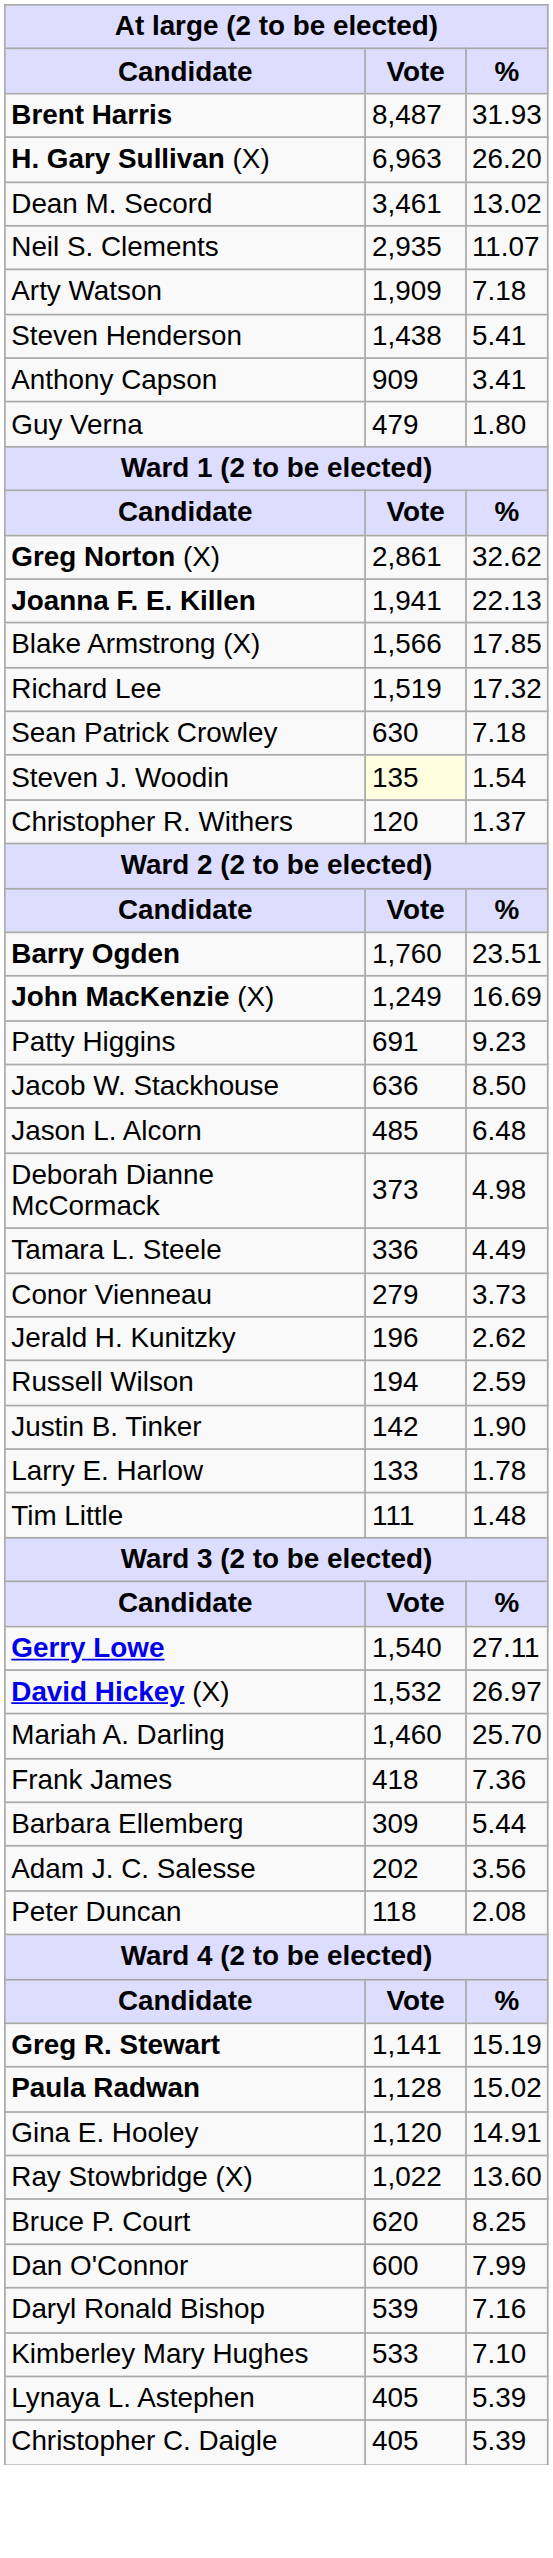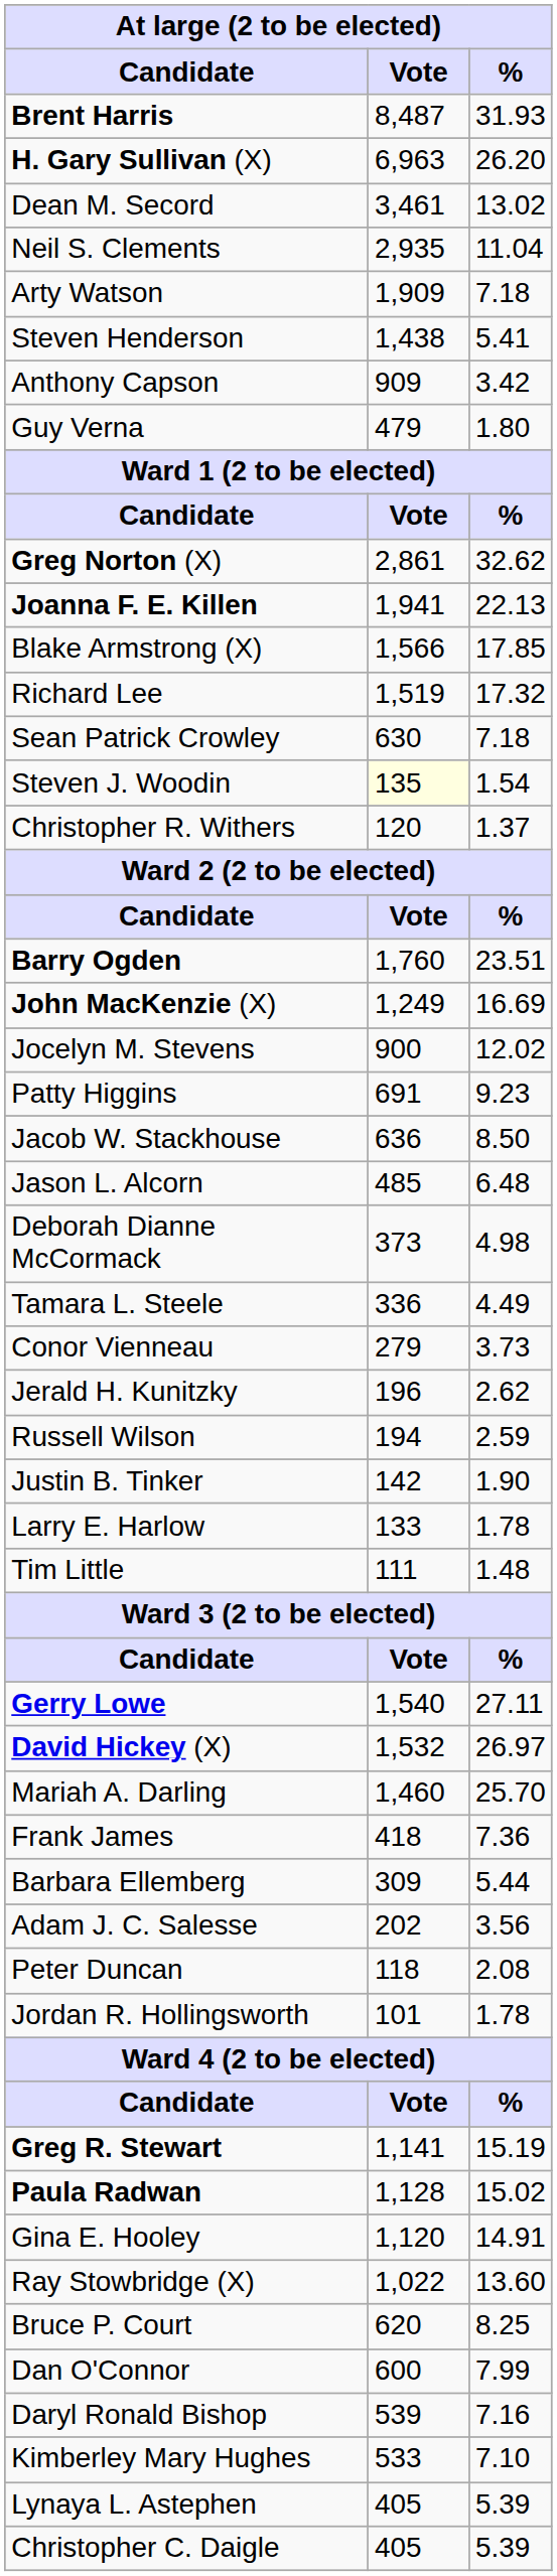Neil S. Clements | %: 11.07 -> 11.04
Anthony Capson | %: 3.41 -> 3.42
+ row: Jocelyn M. Stevens | 900 | 12.02
+ row: Jordan R. Hollingsworth | 101 | 1.78
